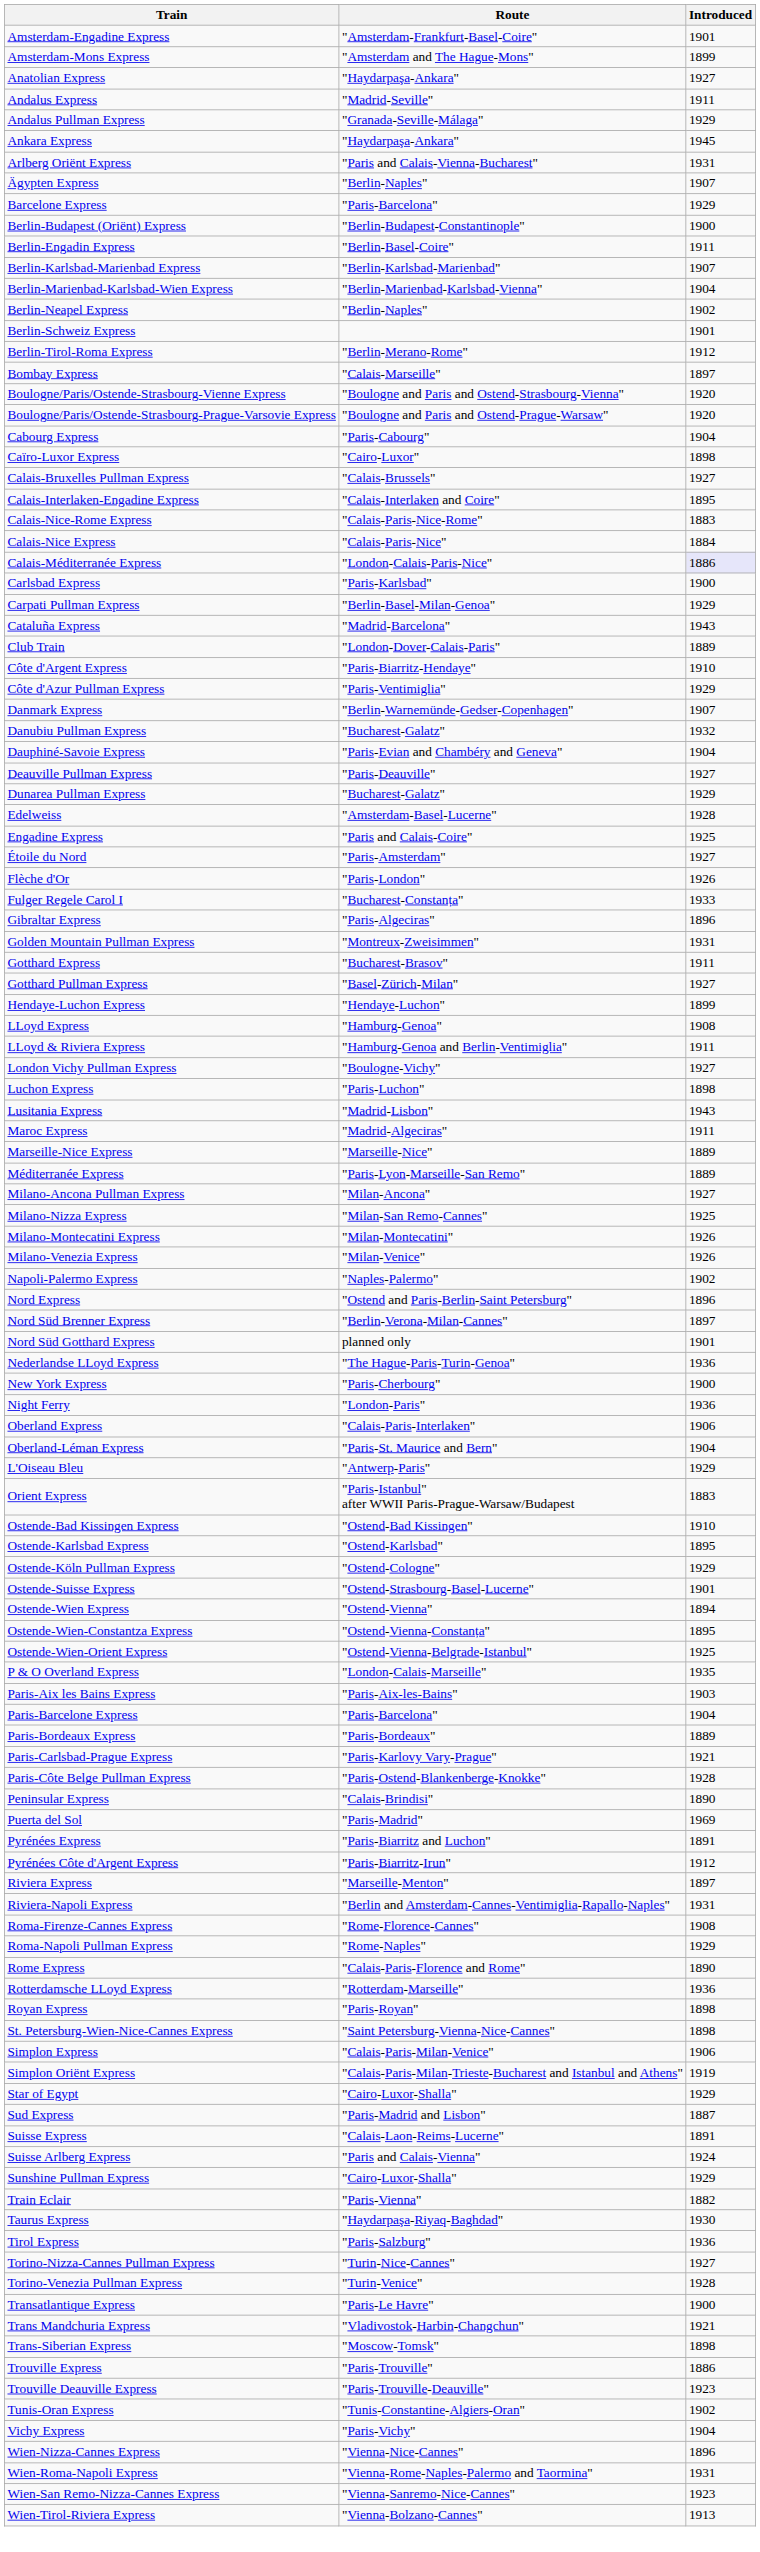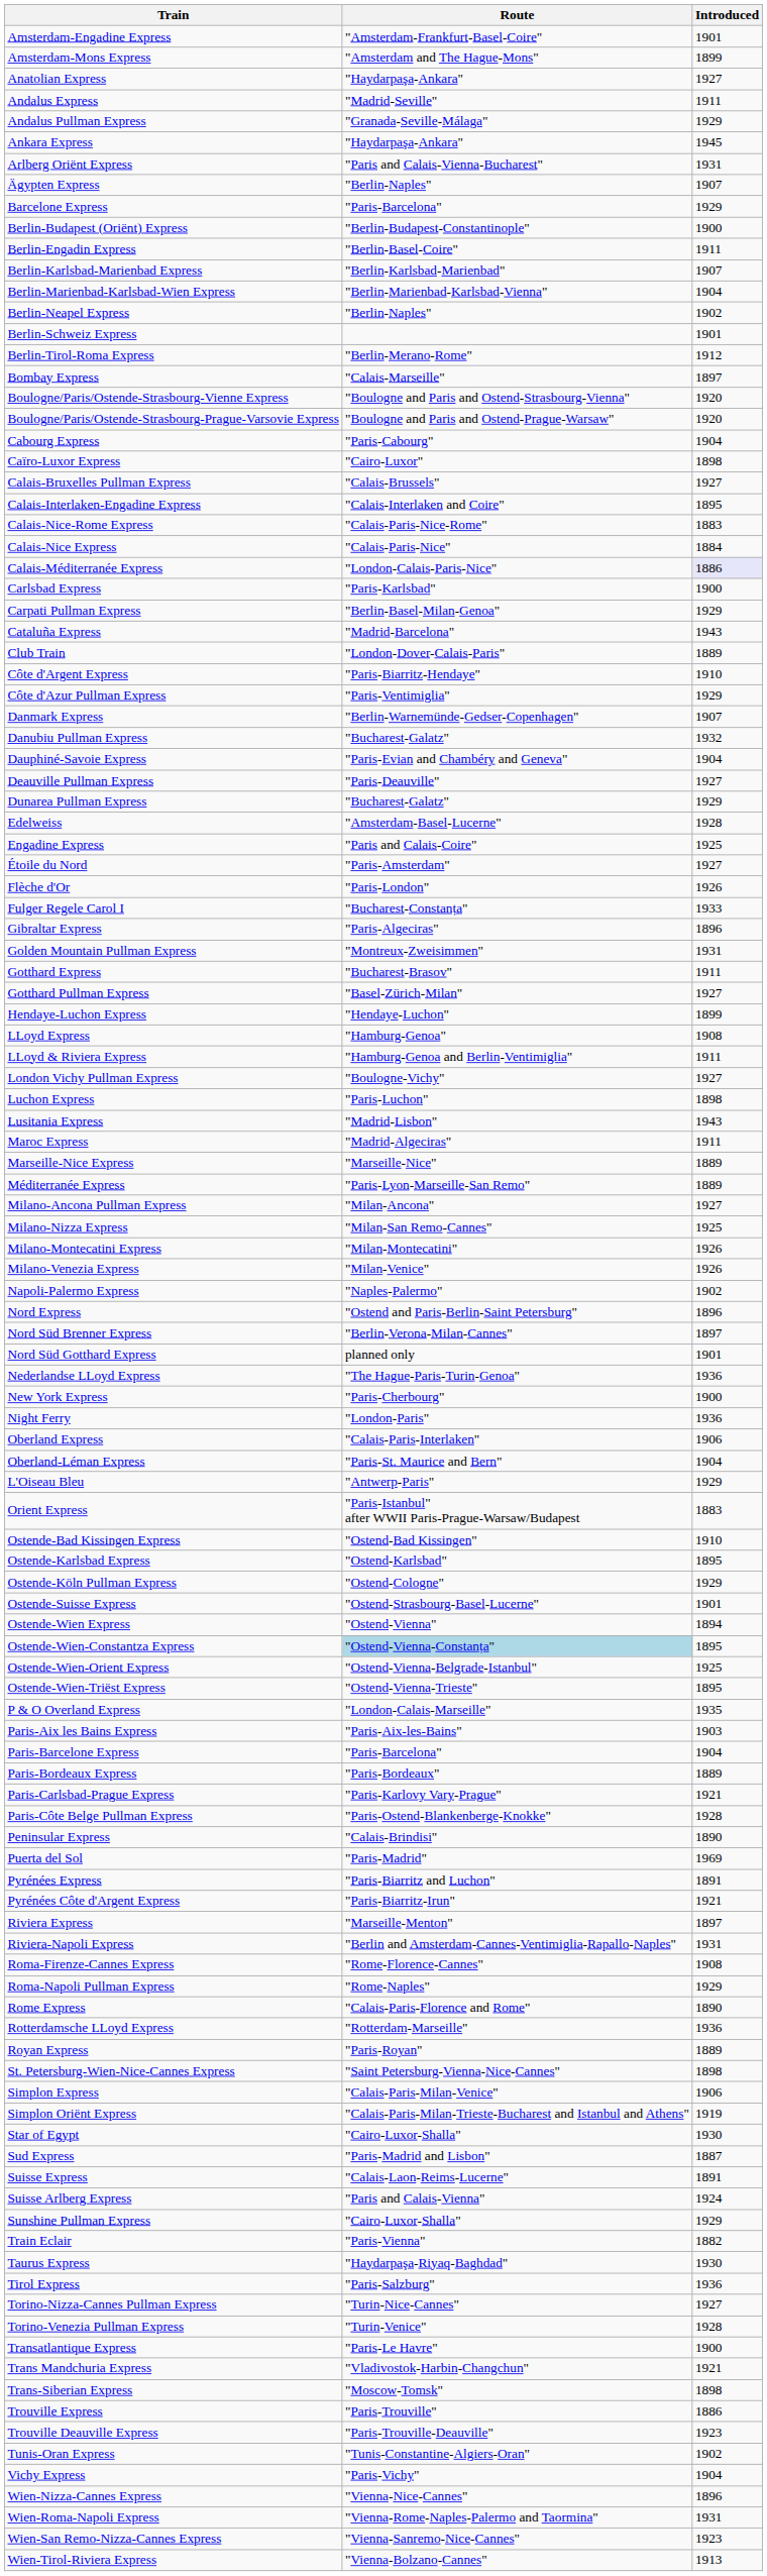Ostende-Wien-Constantza Express | Route: no background -> lightblue background
+ row: Ostende-Wien-Triëst Express | "Ostend-Vienna-Trieste" | 1895
Pyrénées Côte d'Argent Express | Introduced: 1912 -> 1921
Royan Express | Introduced: 1898 -> 1889
Star of Egypt | Introduced: 1929 -> 1930
